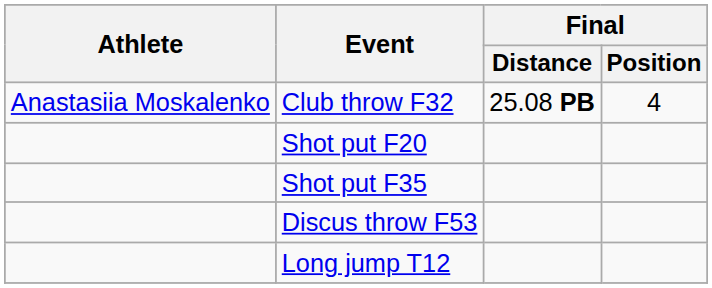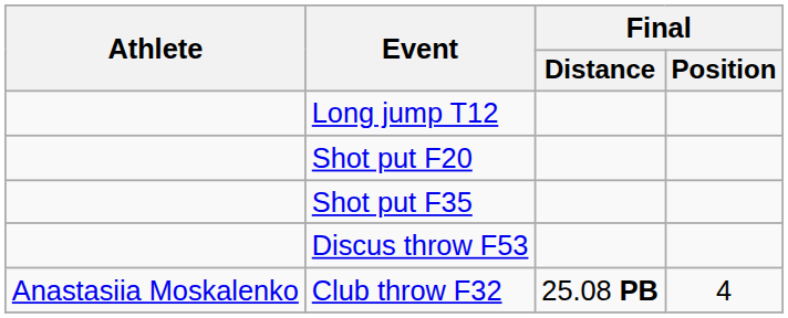rows swapped: Long jump T12 <-> Club throw F32
